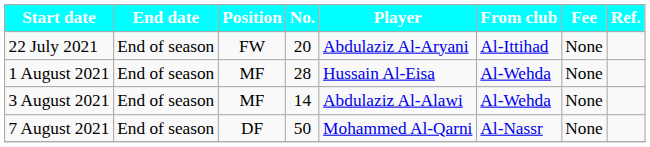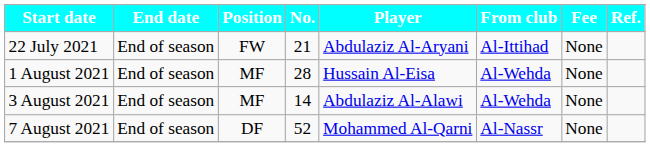22 July 2021 | No.: 20 -> 21
7 August 2021 | No.: 50 -> 52
